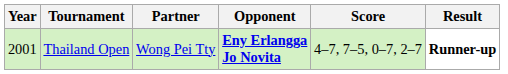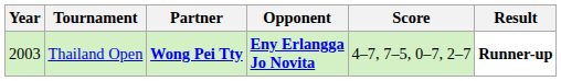Thailand Open | Year: 2001 -> 2003
Thailand Open | Partner: normal -> bold
